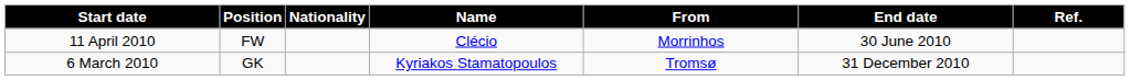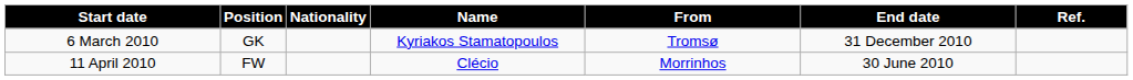rows swapped: 6 March 2010 <-> 11 April 2010
